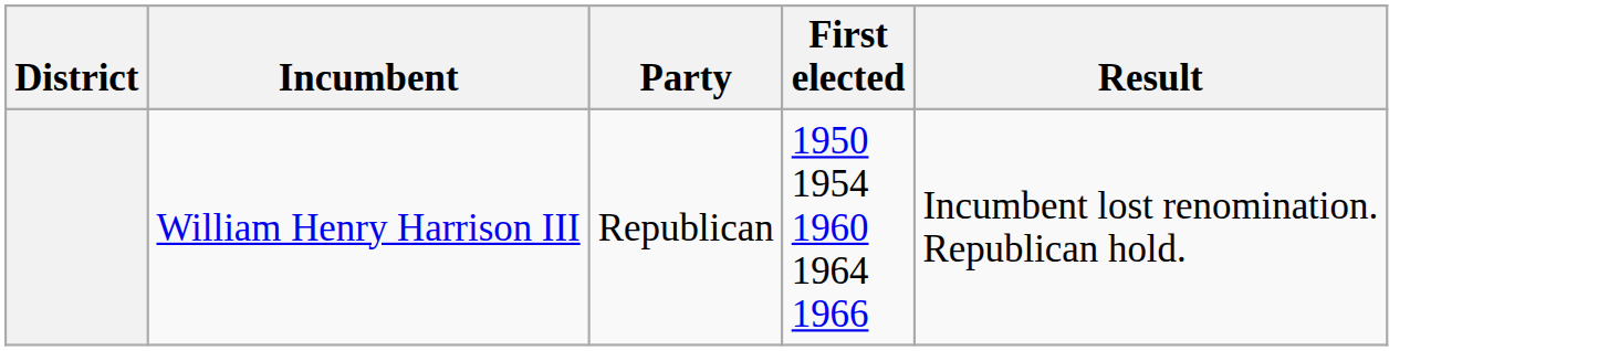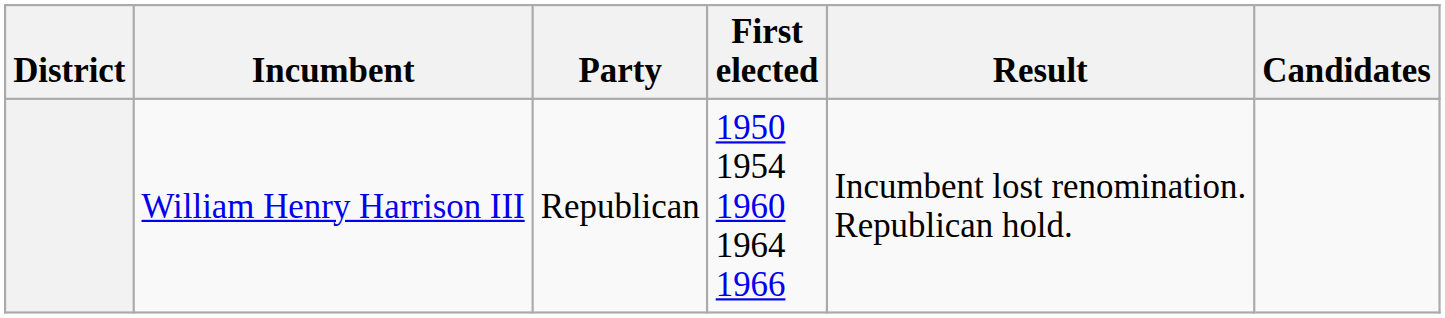+ column: Candidates
